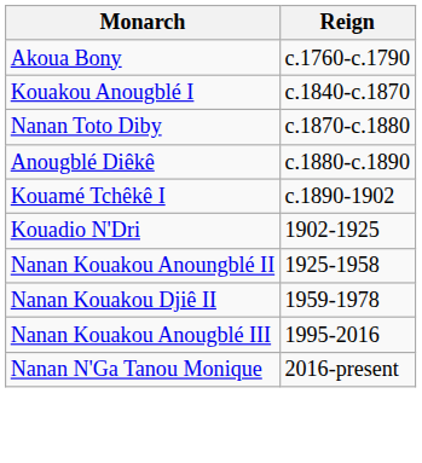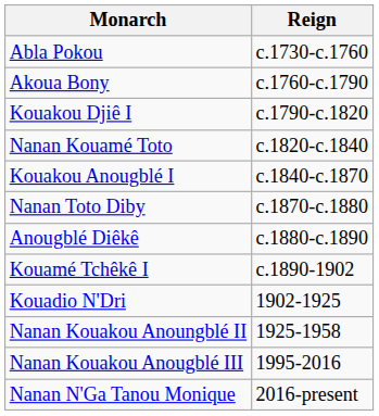+ row: Abla Pokou | c.1730-c.1760
+ row: Kouakou Djiê I | c.1790-c.1820
+ row: Nanan Kouamé Toto | c.1820-c.1840
- row: Nanan Kouakou Djiê II | 1959-1978
